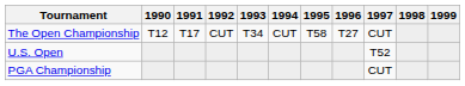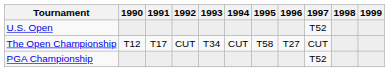rows swapped: U.S. Open <-> The Open Championship
PGA Championship | 1997: CUT -> T52
